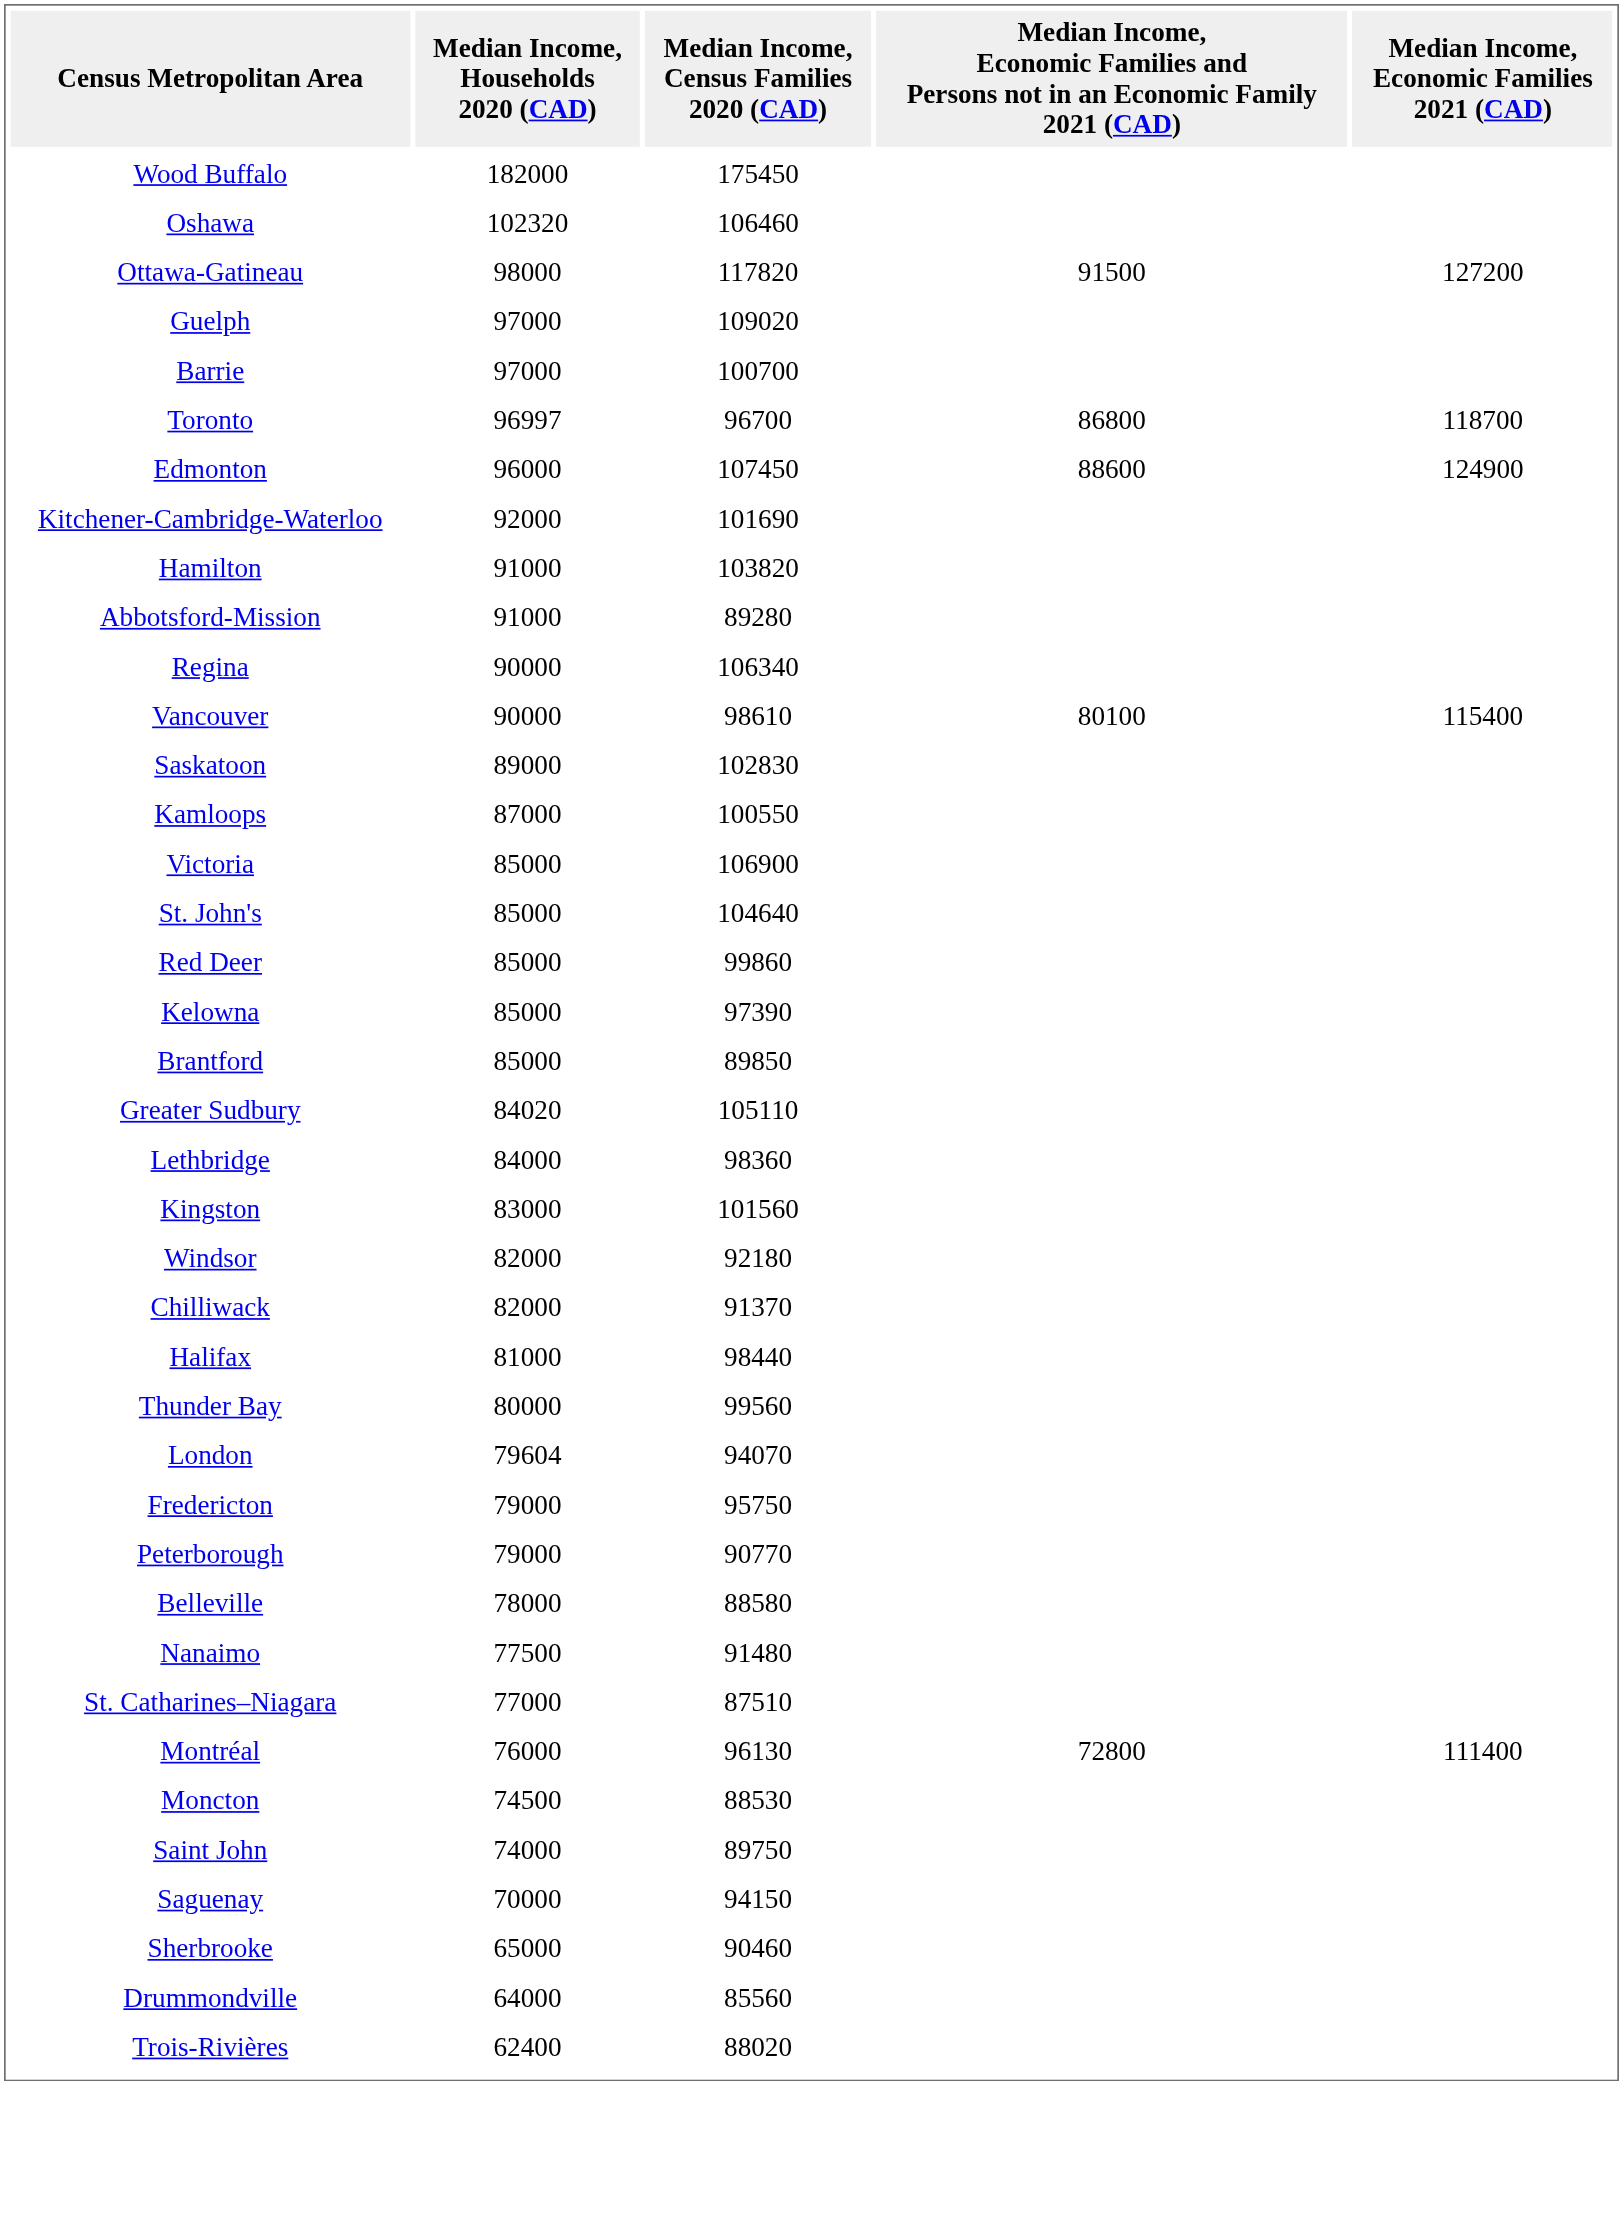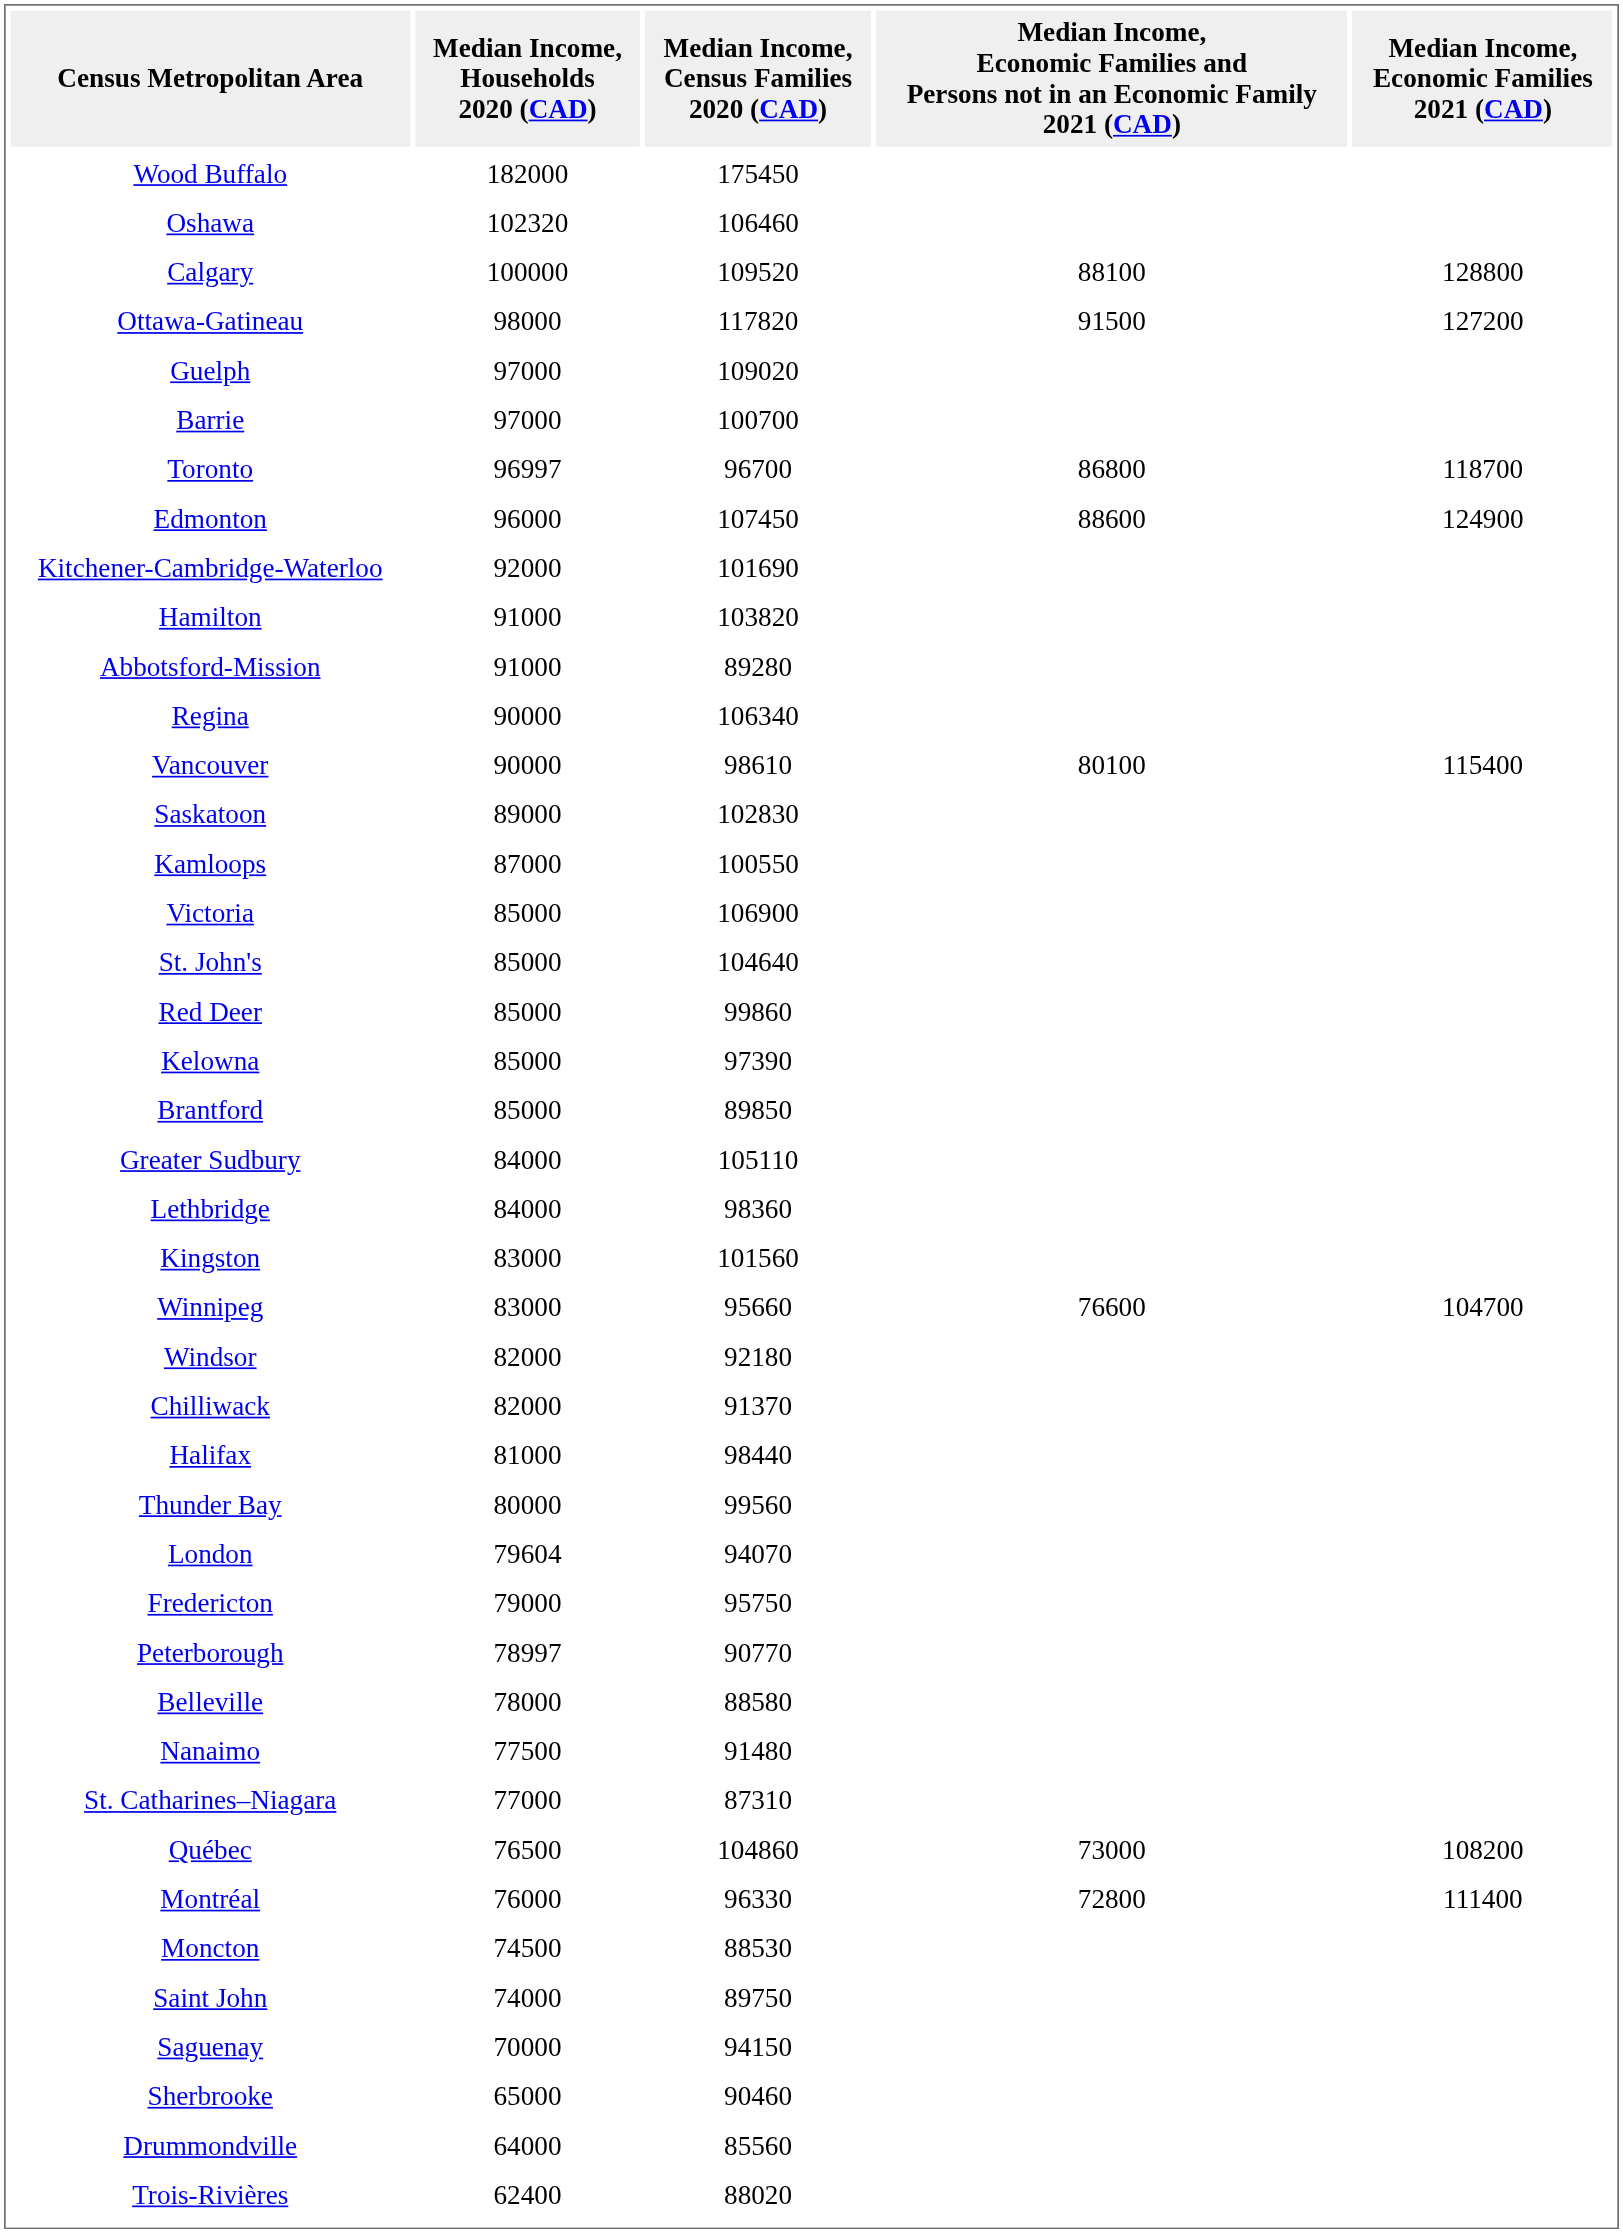+ row: Calgary | 100000 | 109520 | 88100 | 128800
Greater Sudbury | Median Income, Households 2020 (CAD): 84020 -> 84000
+ row: Winnipeg | 83000 | 95660 | 76600 | 104700
Peterborough | Median Income, Households 2020 (CAD): 79000 -> 78997
St. Catharines–Niagara | Median Income, Census Families 2020 (CAD): 87510 -> 87310
+ row: Québec | 76500 | 104860 | 73000 | 108200
Montréal | Median Income, Census Families 2020 (CAD): 96130 -> 96330
